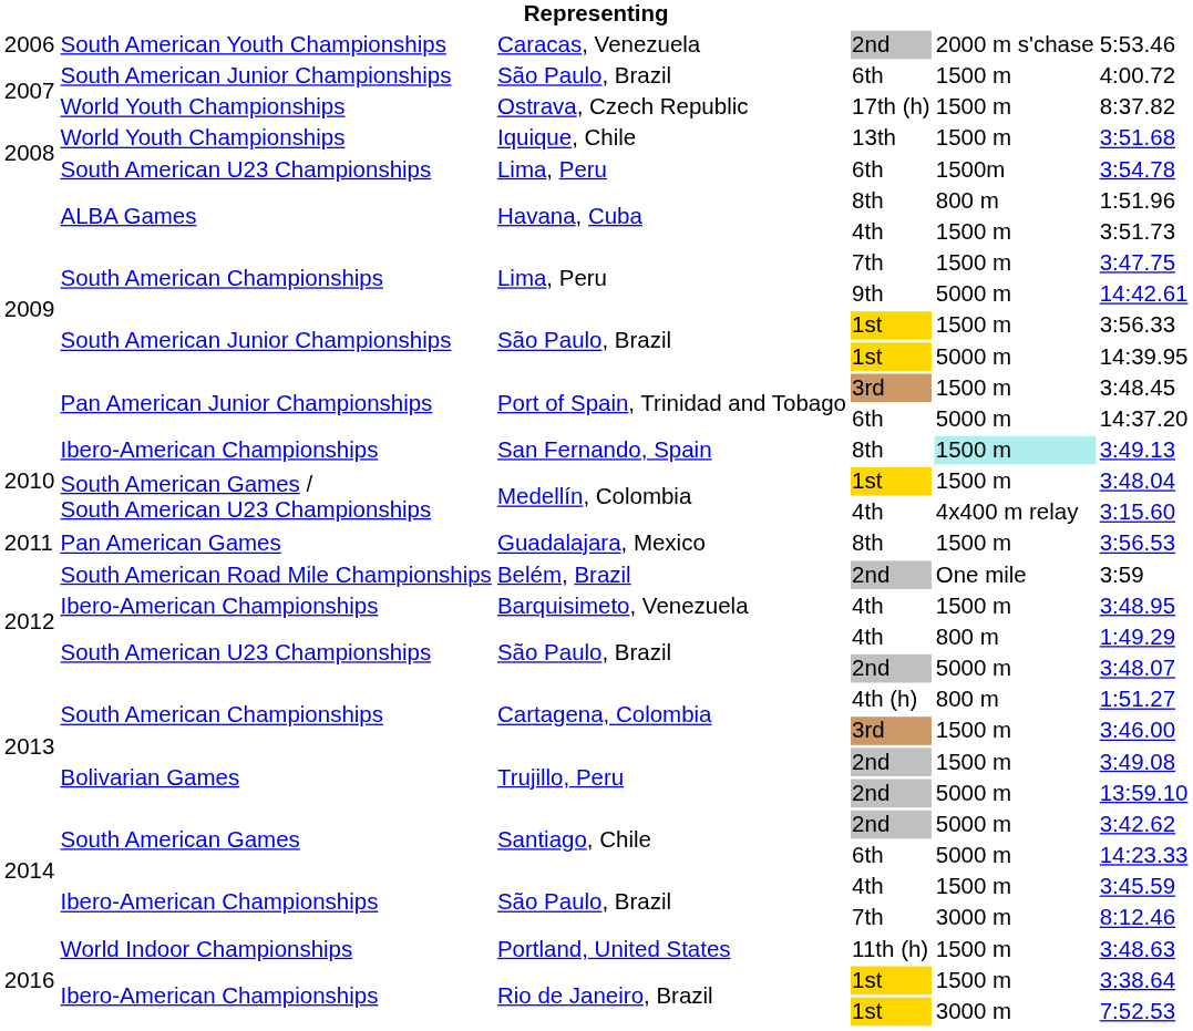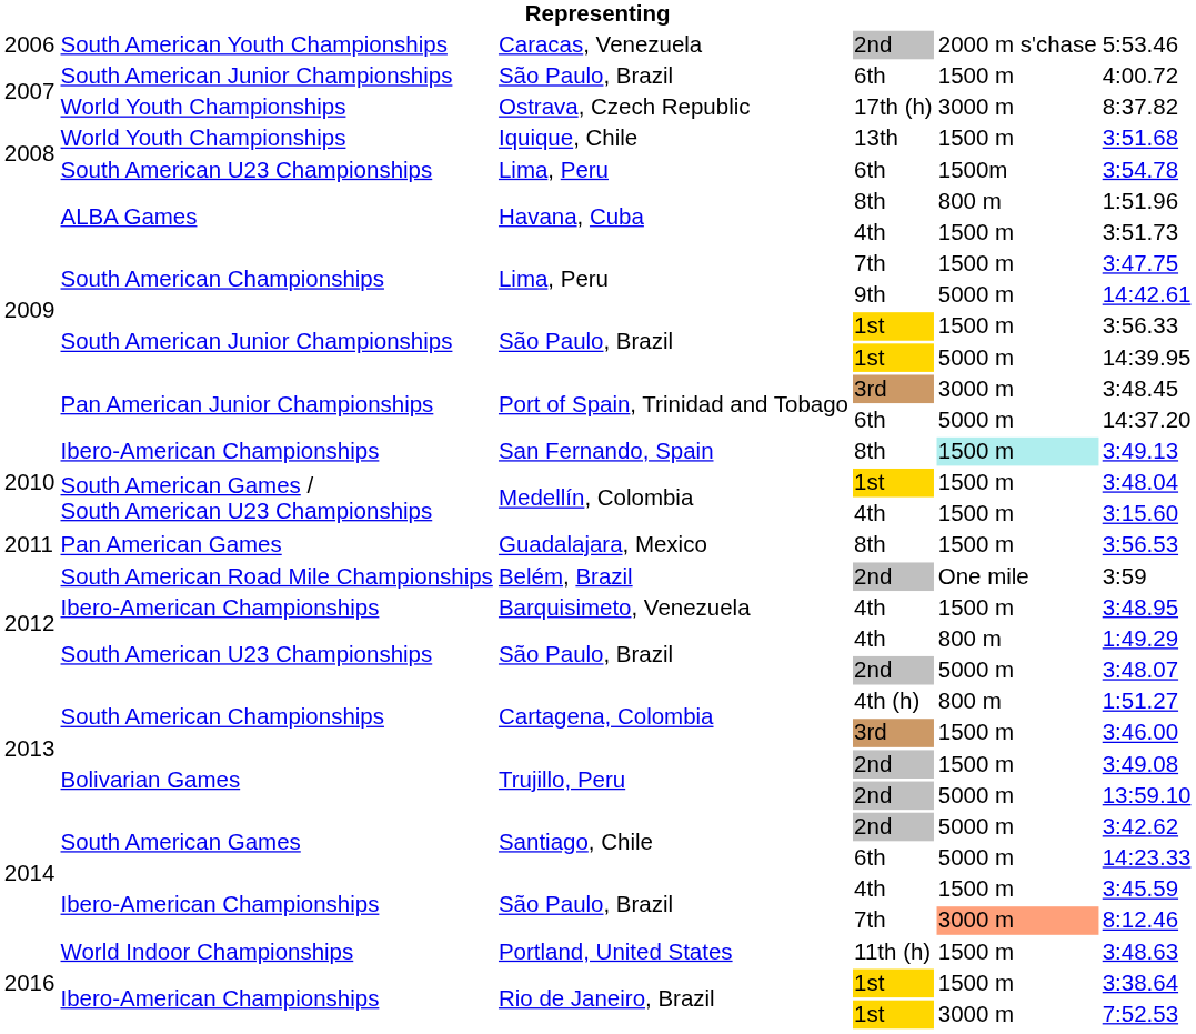Ostrava, Czech Republic | column 5: 1500 m -> 3000 m
Port of Spain, Trinidad and Tobago / 3rd | column 5: 1500 m -> 3000 m
Medellín, Colombia / 4th | column 5: 4x400 m relay -> 1500 m
São Paulo, Brazil / 7th | column 5: no background -> lightsalmon background
